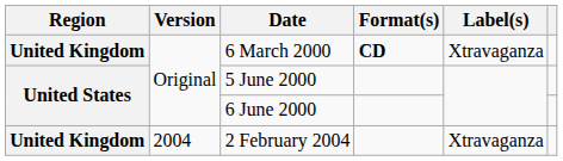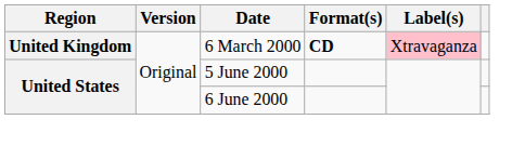6 March 2000 | Label(s): no background -> pink background
- row: United Kingdom | 2004 | 2 February 2004 | Xtravaganza
